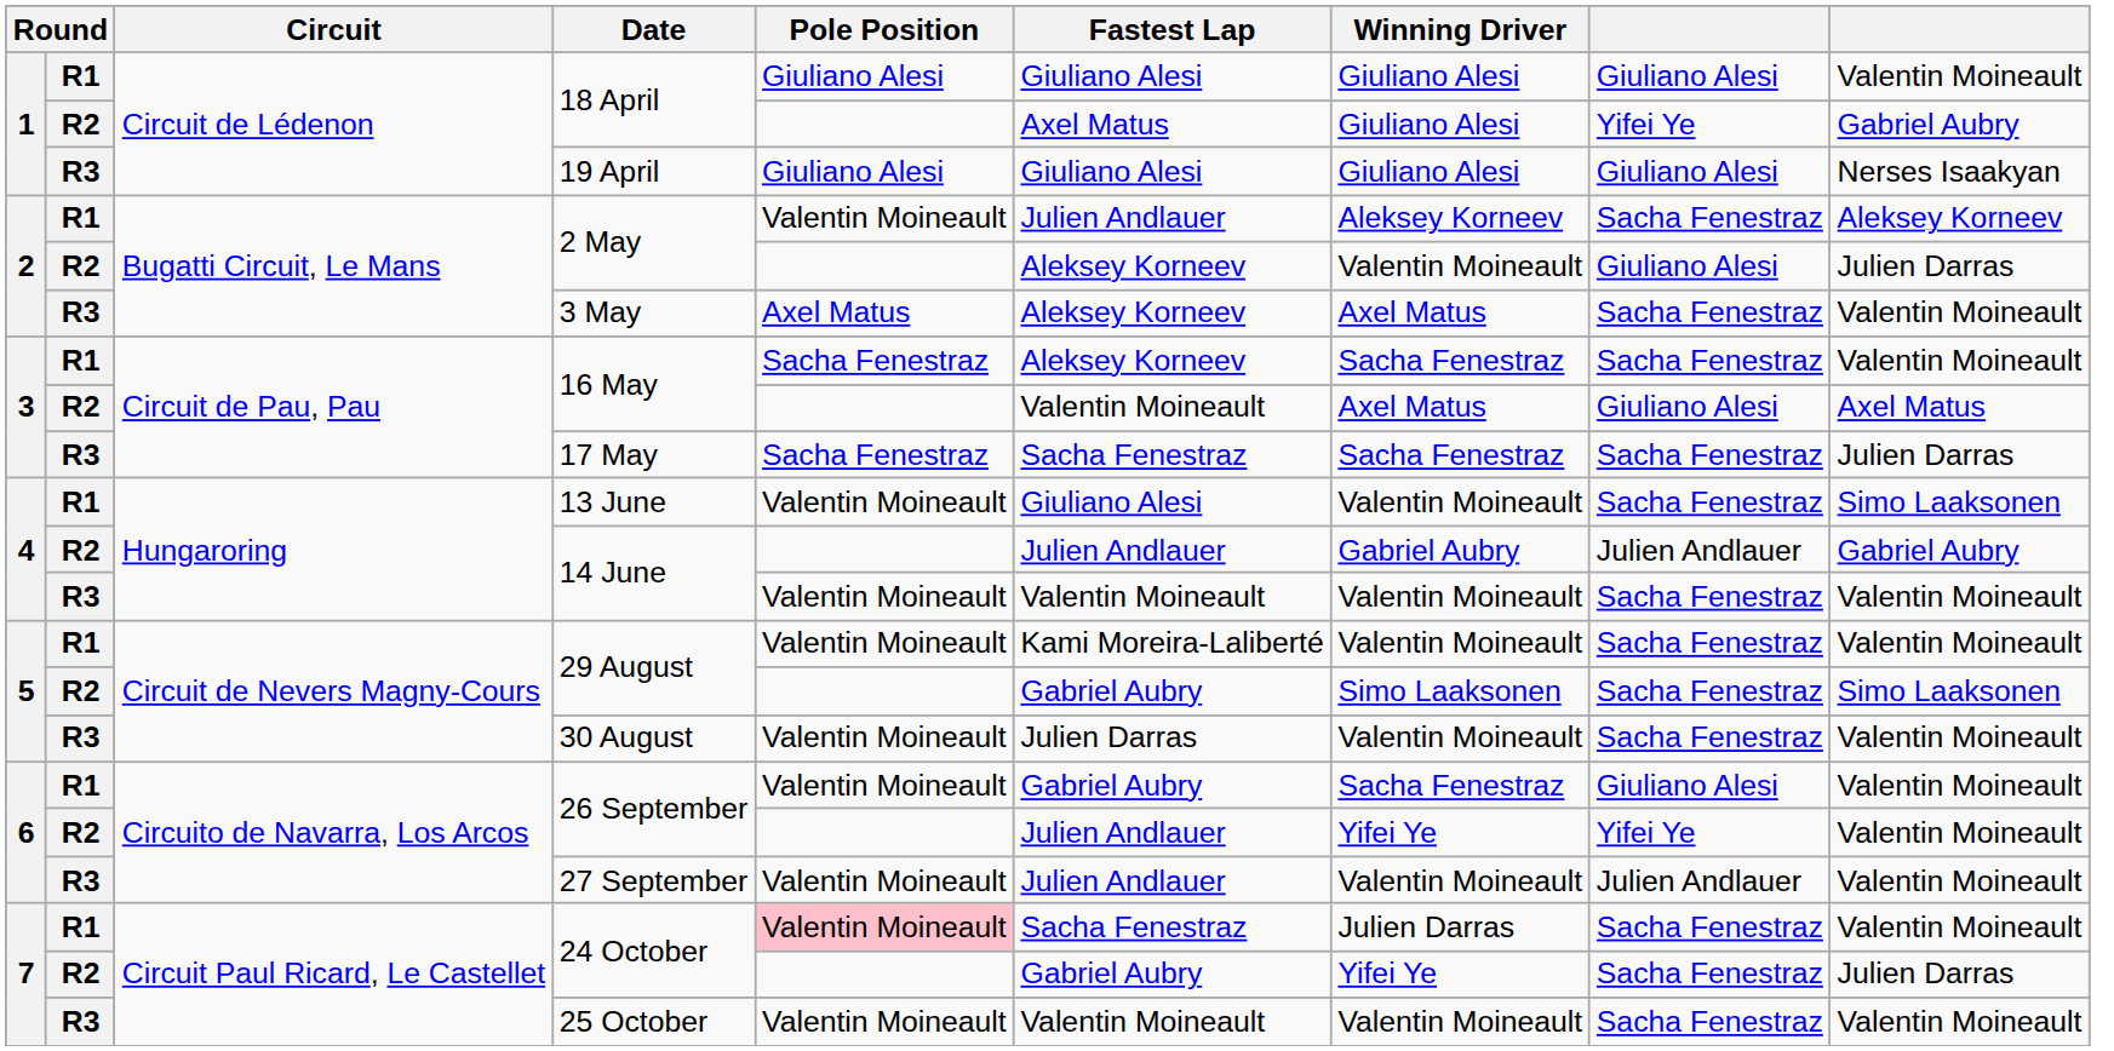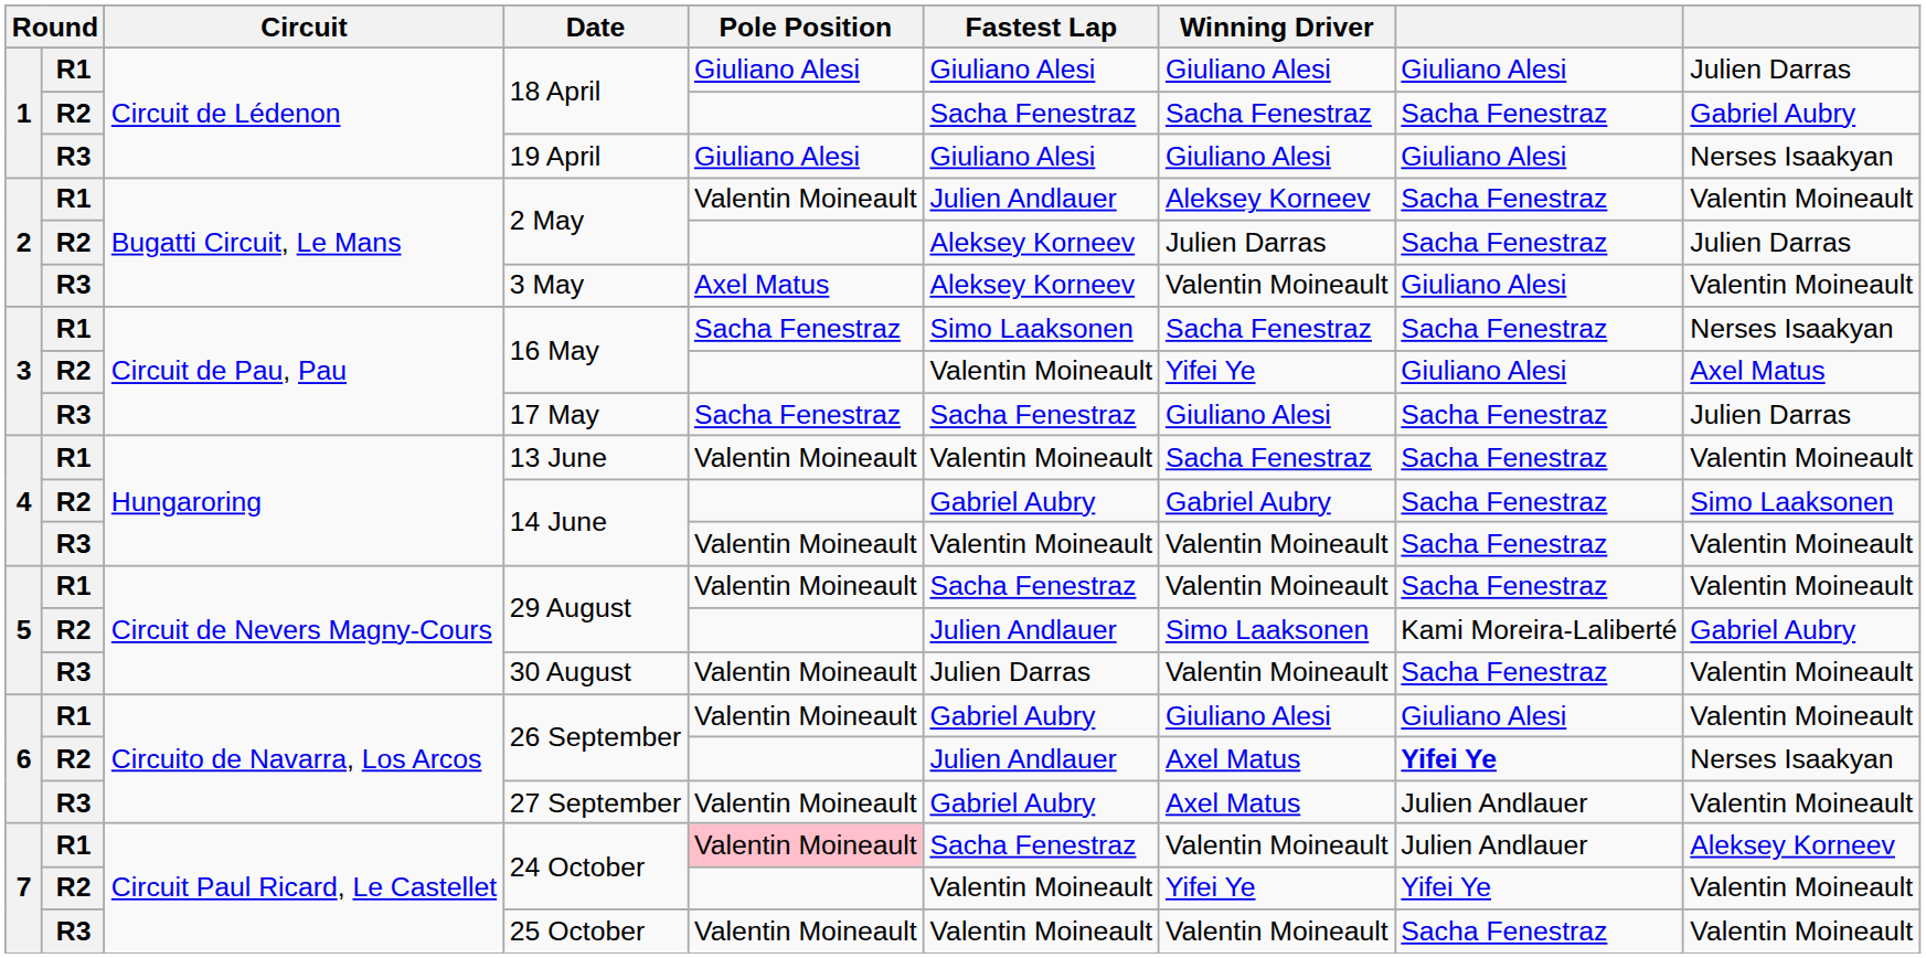R1 / 18 April | column 9: Valentin Moineault -> Julien Darras
R2 / 18 April | Fastest Lap: Axel Matus -> Sacha Fenestraz
R2 / 18 April | Winning Driver: Giuliano Alesi -> Sacha Fenestraz
R2 / 18 April | column 8: Yifei Ye -> Sacha Fenestraz
R1 / 2 May | column 9: Aleksey Korneev -> Valentin Moineault
R2 / 2 May | Winning Driver: Valentin Moineault -> Julien Darras
R2 / 2 May | column 8: Giuliano Alesi -> Sacha Fenestraz
3 May | Winning Driver: Axel Matus -> Valentin Moineault
3 May | column 8: Sacha Fenestraz -> Giuliano Alesi
R1 / 16 May | Fastest Lap: Aleksey Korneev -> Simo Laaksonen
R1 / 16 May | column 9: Valentin Moineault -> Nerses Isaakyan
R2 / 16 May | Winning Driver: Axel Matus -> Yifei Ye
17 May | Winning Driver: Sacha Fenestraz -> Giuliano Alesi
13 June | Fastest Lap: Giuliano Alesi -> Valentin Moineault
13 June | Winning Driver: Valentin Moineault -> Sacha Fenestraz
13 June | column 9: Simo Laaksonen -> Valentin Moineault
R2 / 14 June | Fastest Lap: Julien Andlauer -> Gabriel Aubry
R2 / 14 June | column 8: Julien Andlauer -> Sacha Fenestraz
R2 / 14 June | column 9: Gabriel Aubry -> Simo Laaksonen
R1 / 29 August | Fastest Lap: Kami Moreira-Laliberté -> Sacha Fenestraz
R2 / 29 August | Fastest Lap: Gabriel Aubry -> Julien Andlauer
R2 / 29 August | column 8: Sacha Fenestraz -> Kami Moreira-Laliberté
R2 / 29 August | column 9: Simo Laaksonen -> Gabriel Aubry
R1 / 26 September | Winning Driver: Sacha Fenestraz -> Giuliano Alesi
R2 / 26 September | Winning Driver: Yifei Ye -> Axel Matus
R2 / 26 September | column 8: normal -> bold
R2 / 26 September | column 9: Valentin Moineault -> Nerses Isaakyan
27 September | Fastest Lap: Julien Andlauer -> Gabriel Aubry
27 September | Winning Driver: Valentin Moineault -> Axel Matus
R1 / 24 October | Winning Driver: Julien Darras -> Valentin Moineault
R1 / 24 October | column 8: Sacha Fenestraz -> Julien Andlauer
R1 / 24 October | column 9: Valentin Moineault -> Aleksey Korneev
R2 / 24 October | Fastest Lap: Gabriel Aubry -> Valentin Moineault
R2 / 24 October | column 8: Sacha Fenestraz -> Yifei Ye
R2 / 24 October | column 9: Julien Darras -> Valentin Moineault
